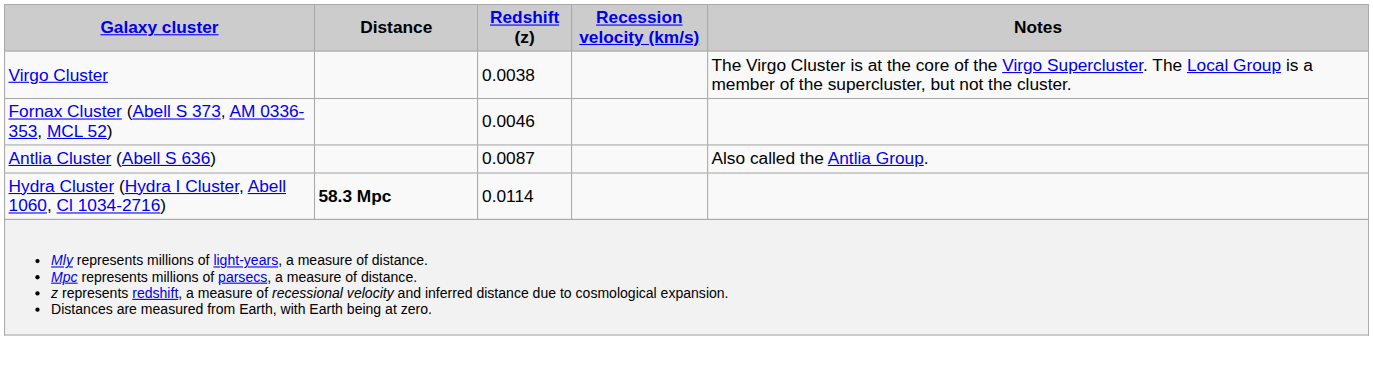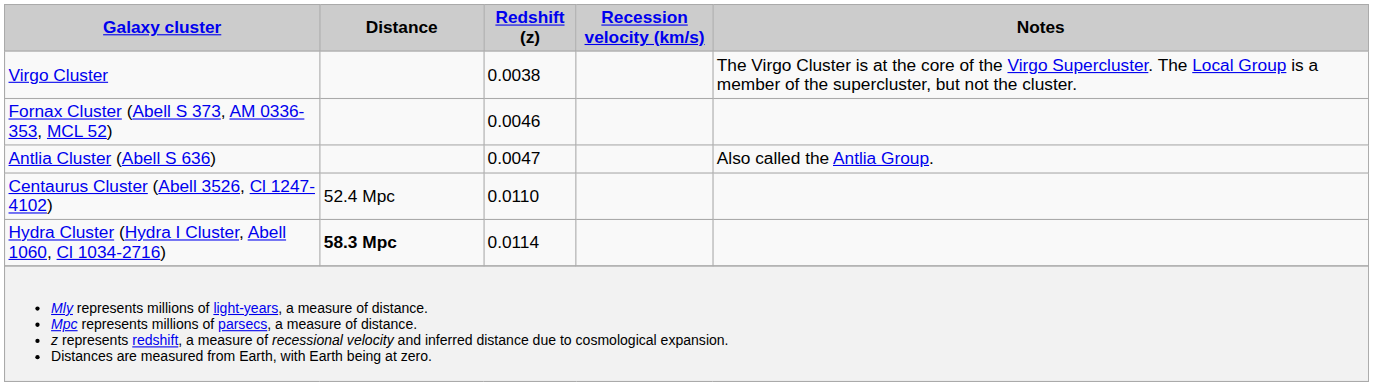Antlia Cluster (Abell S 636) | Redshift (z): 0.0087 -> 0.0047
+ row: Centaurus Cluster (Abell 3526, Cl 1247-4102) | 52.4 Mpc | 0.0110
